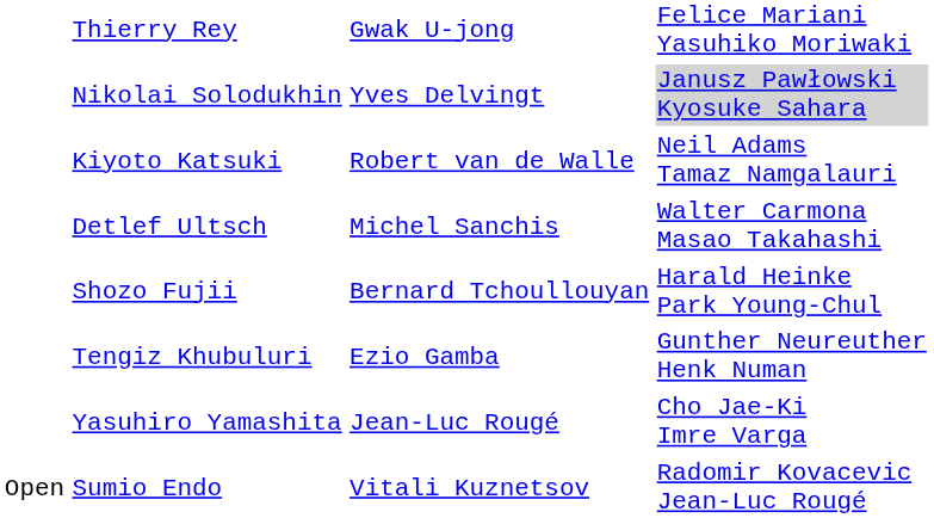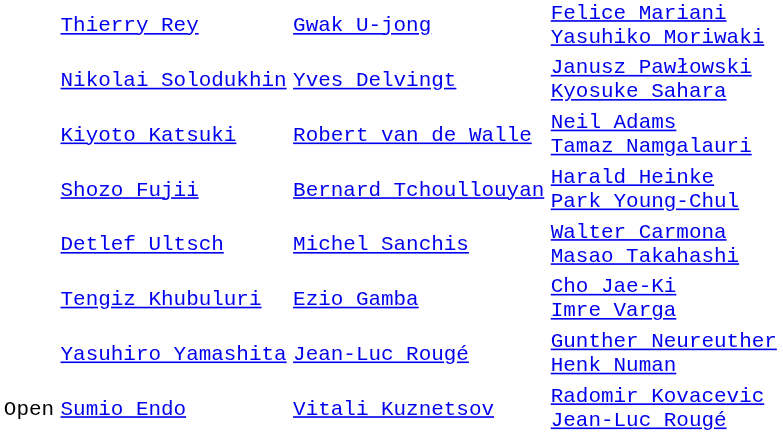Nikolai Solodukhin | column 4: lightgrey background -> no background
rows swapped: Shozo Fujii <-> Detlef Ultsch
Tengiz Khubuluri | column 4: Gunther Neureuther Henk Numan -> Cho Jae-Ki Imre Varga
Yasuhiro Yamashita | column 4: Cho Jae-Ki Imre Varga -> Gunther Neureuther Henk Numan
